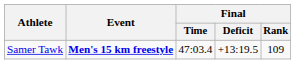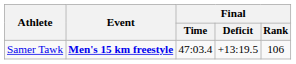Samer Tawk | Final / Rank: 109 -> 106
